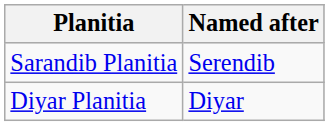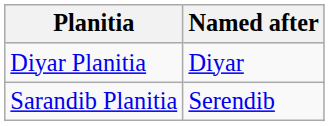rows swapped: Diyar Planitia <-> Sarandib Planitia
